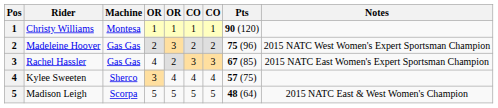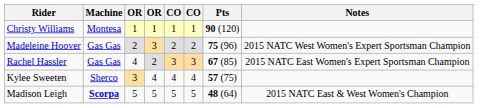- column: Pos | 1 | 2 | 3 | 4 | 5
Madison Leigh | Machine: normal -> bold
